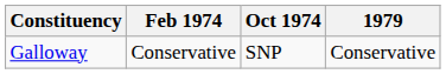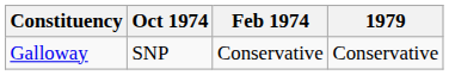columns swapped: Feb 1974 <-> Oct 1974
